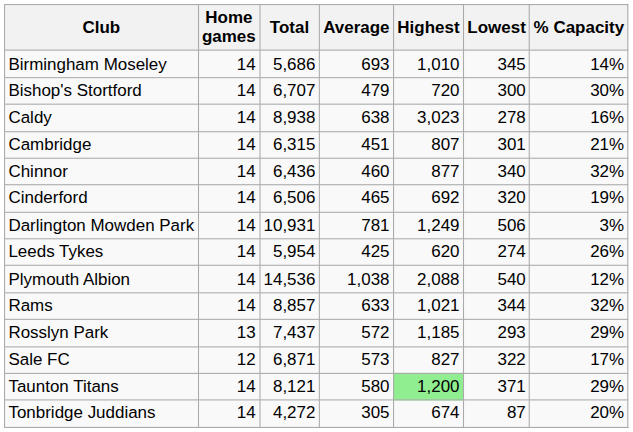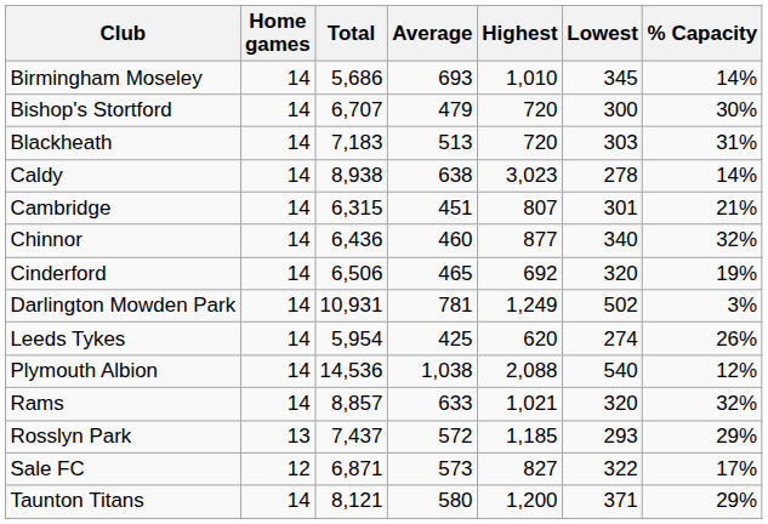+ row: Blackheath | 14 | 7,183 | 513 | 720 | 303 | 31%
Caldy | % Capacity: 16% -> 14%
Darlington Mowden Park | Lowest: 506 -> 502
Rams | Lowest: 344 -> 320
Taunton Titans | Highest: lightgreen background -> no background
- row: Tonbridge Juddians | 14 | 4,272 | 305 | 674 | 87 | 20%
